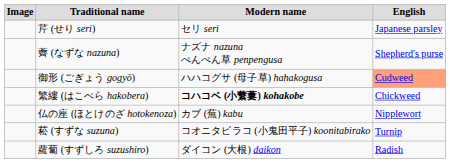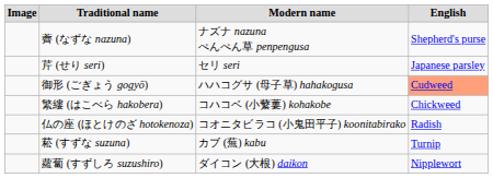rows swapped: 芹 (せり seri) <-> 薺 (なずな nazuna)
繁縷 (はこべら hakobera) | Modern name: bold -> normal
仏の座 (ほとけのざ hotokenoza) | Modern name: カブ (蕪) kabu -> コオニタビラコ (小鬼田平子) koonitabirako
仏の座 (ほとけのざ hotokenoza) | English: Nipplewort -> Radish
菘 (すずな suzuna) | Modern name: コオニタビラコ (小鬼田平子) koonitabirako -> カブ (蕪) kabu
蘿蔔 (すずしろ suzushiro) | English: Radish -> Nipplewort
